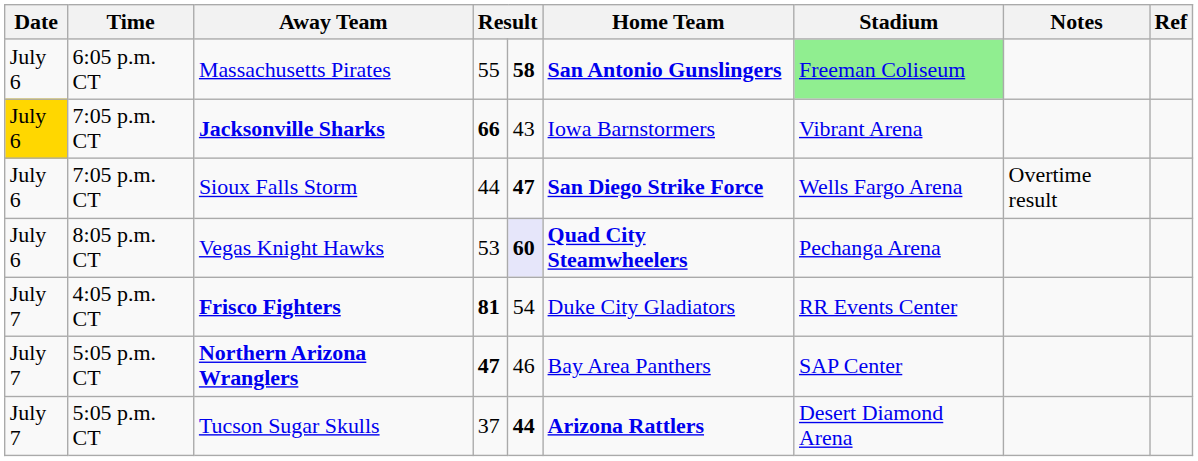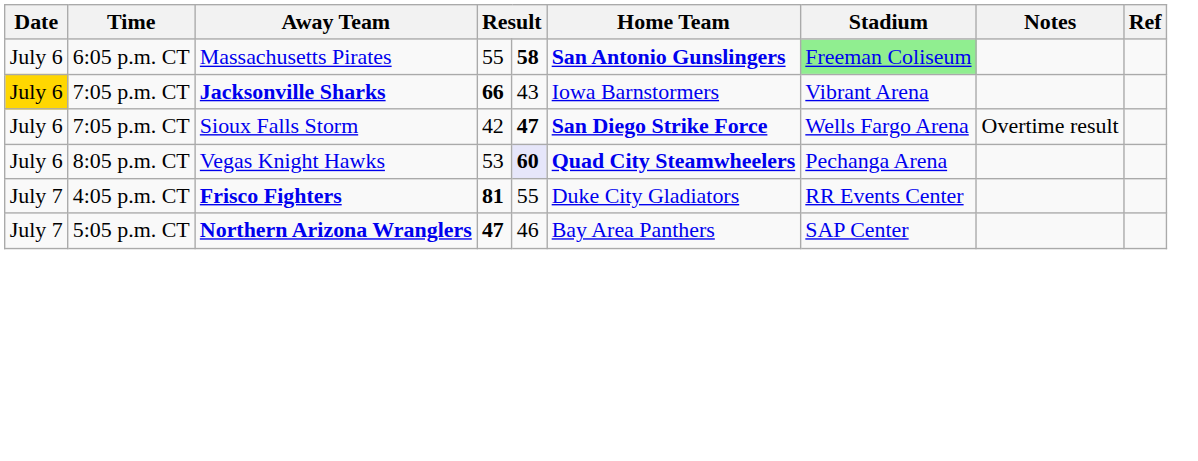Sioux Falls Storm | column 4: 44 -> 42
Frisco Fighters | column 5: 54 -> 55
- row: July 7 | 5:05 p.m. CT | Tucson Sugar Skulls | 37 | 44 | Arizona Rattlers | Desert Diamond Arena
